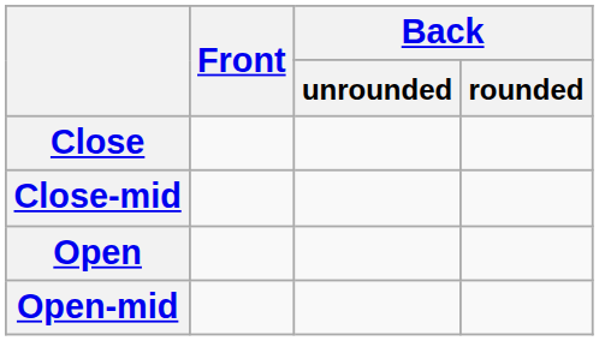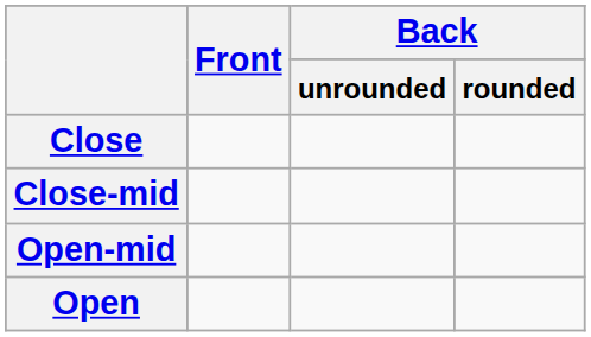rows swapped: Open-mid <-> Open
